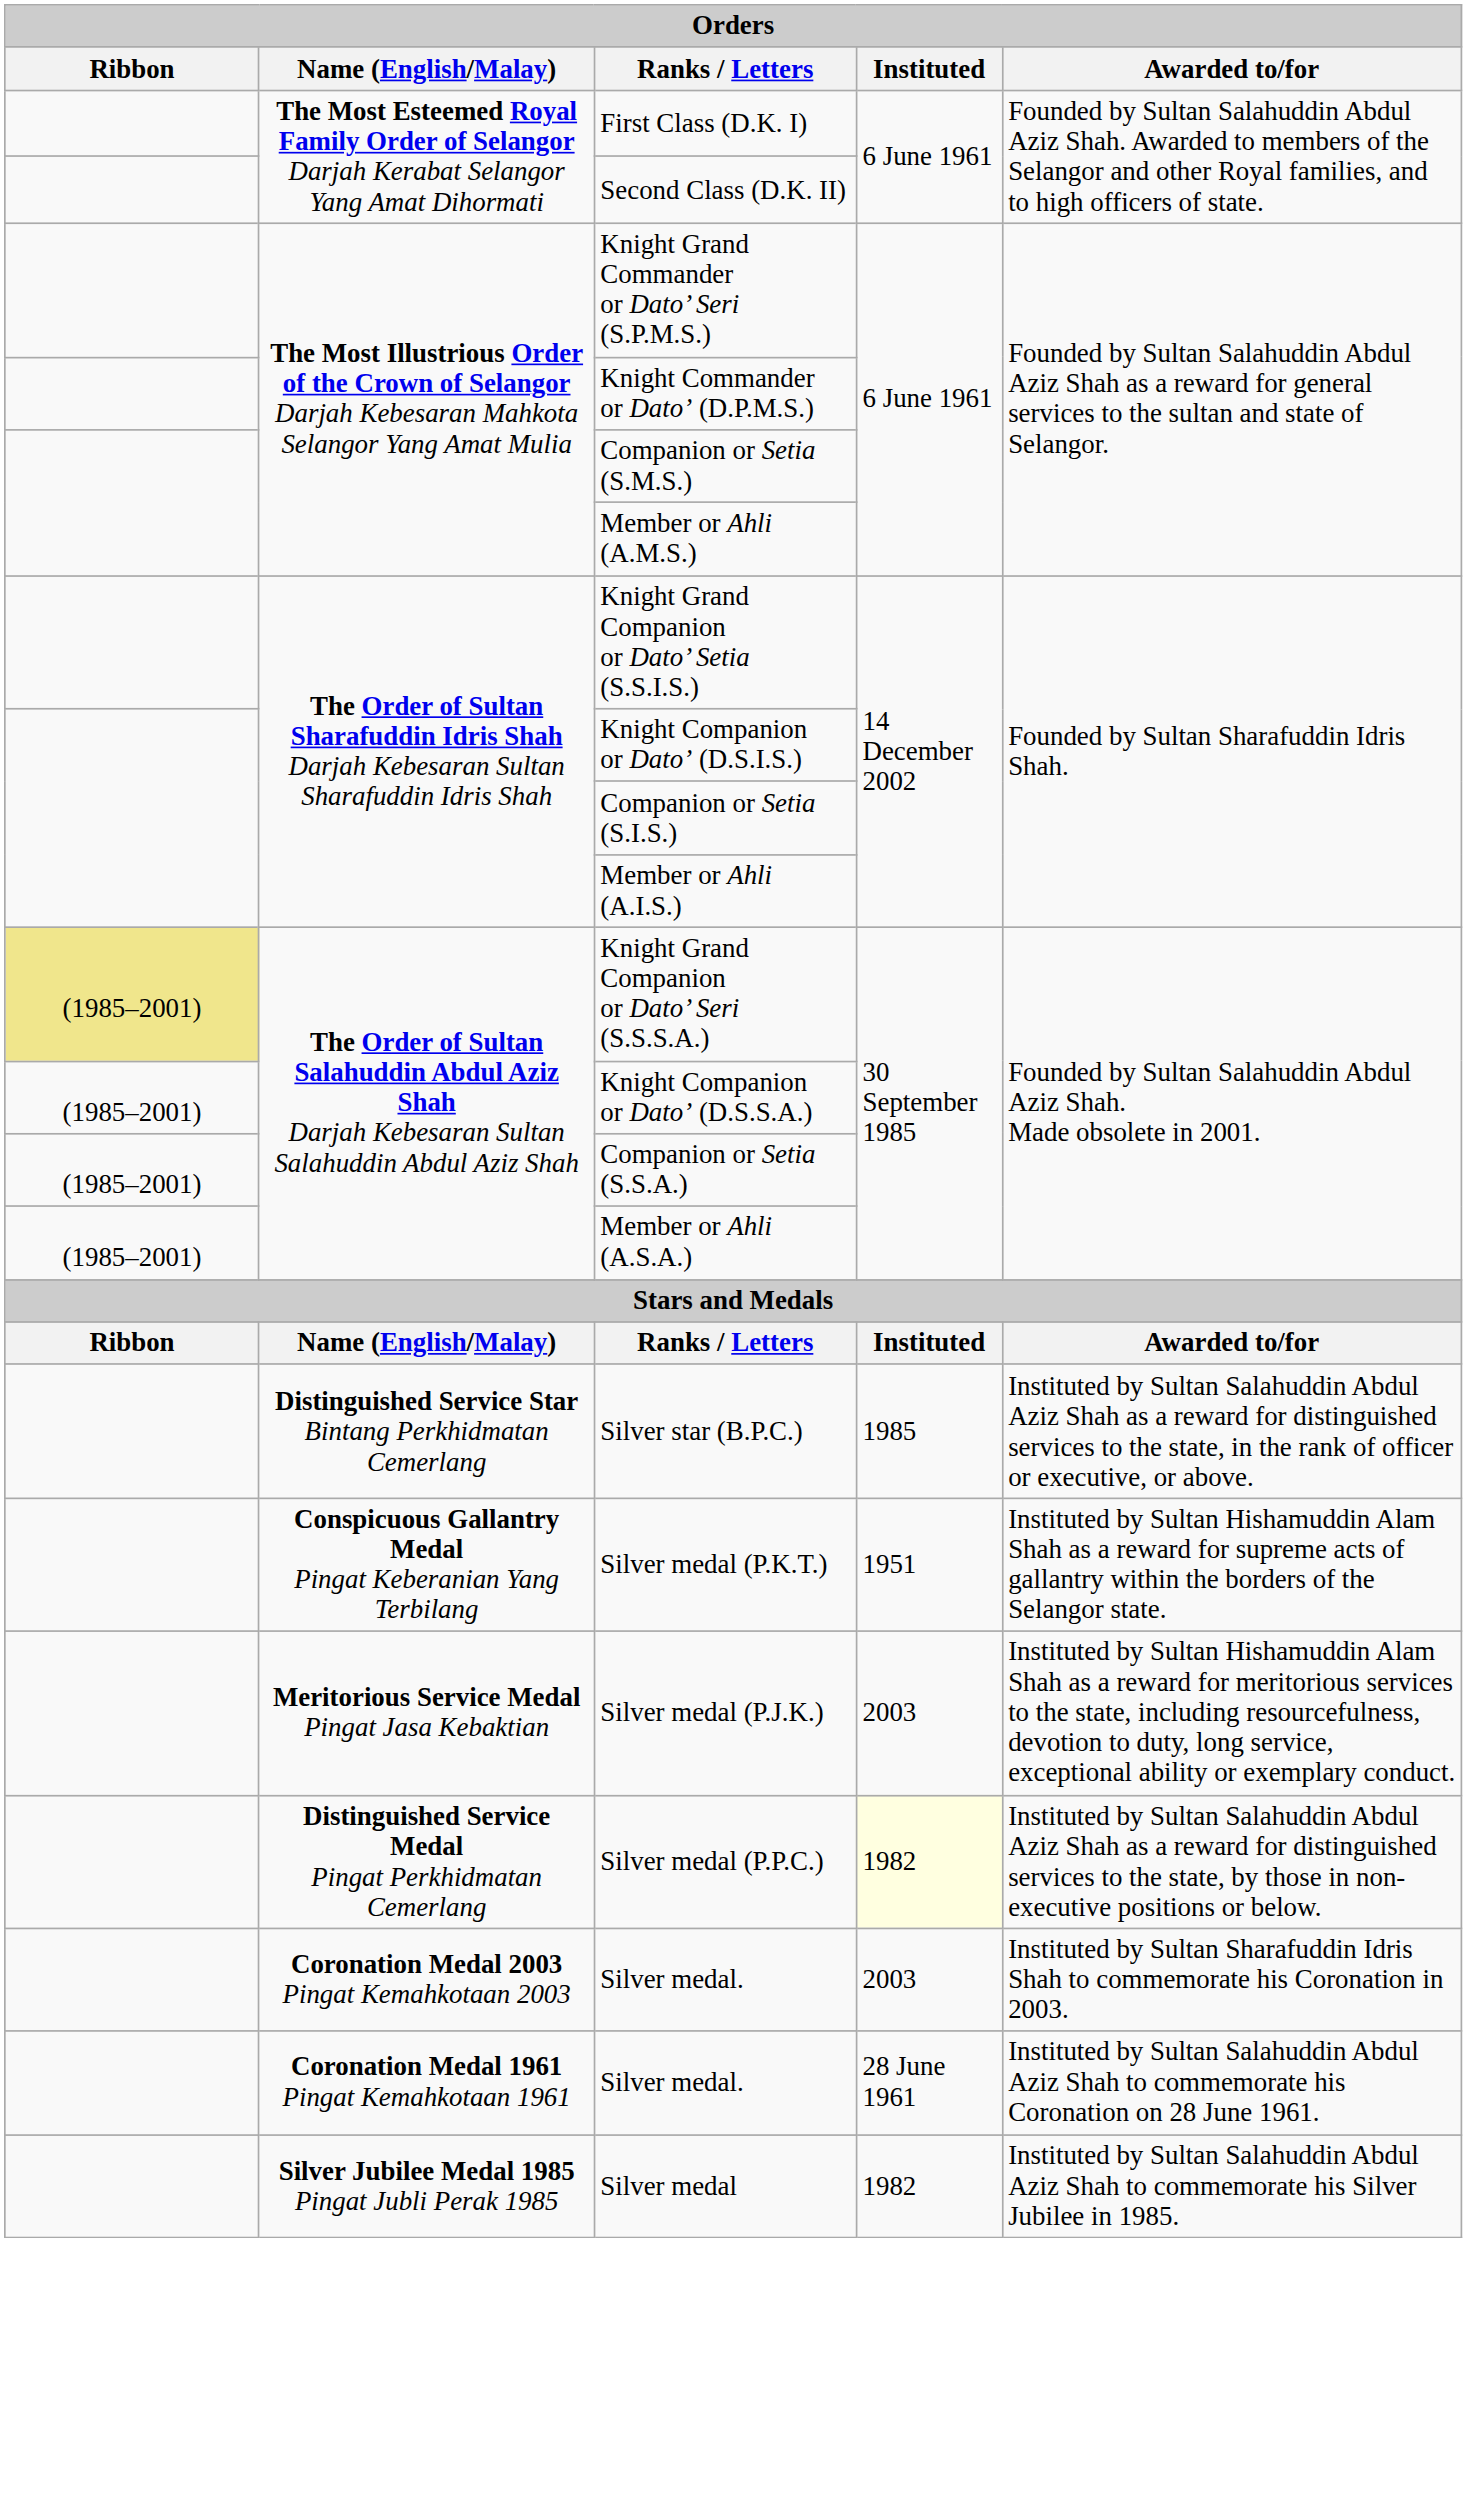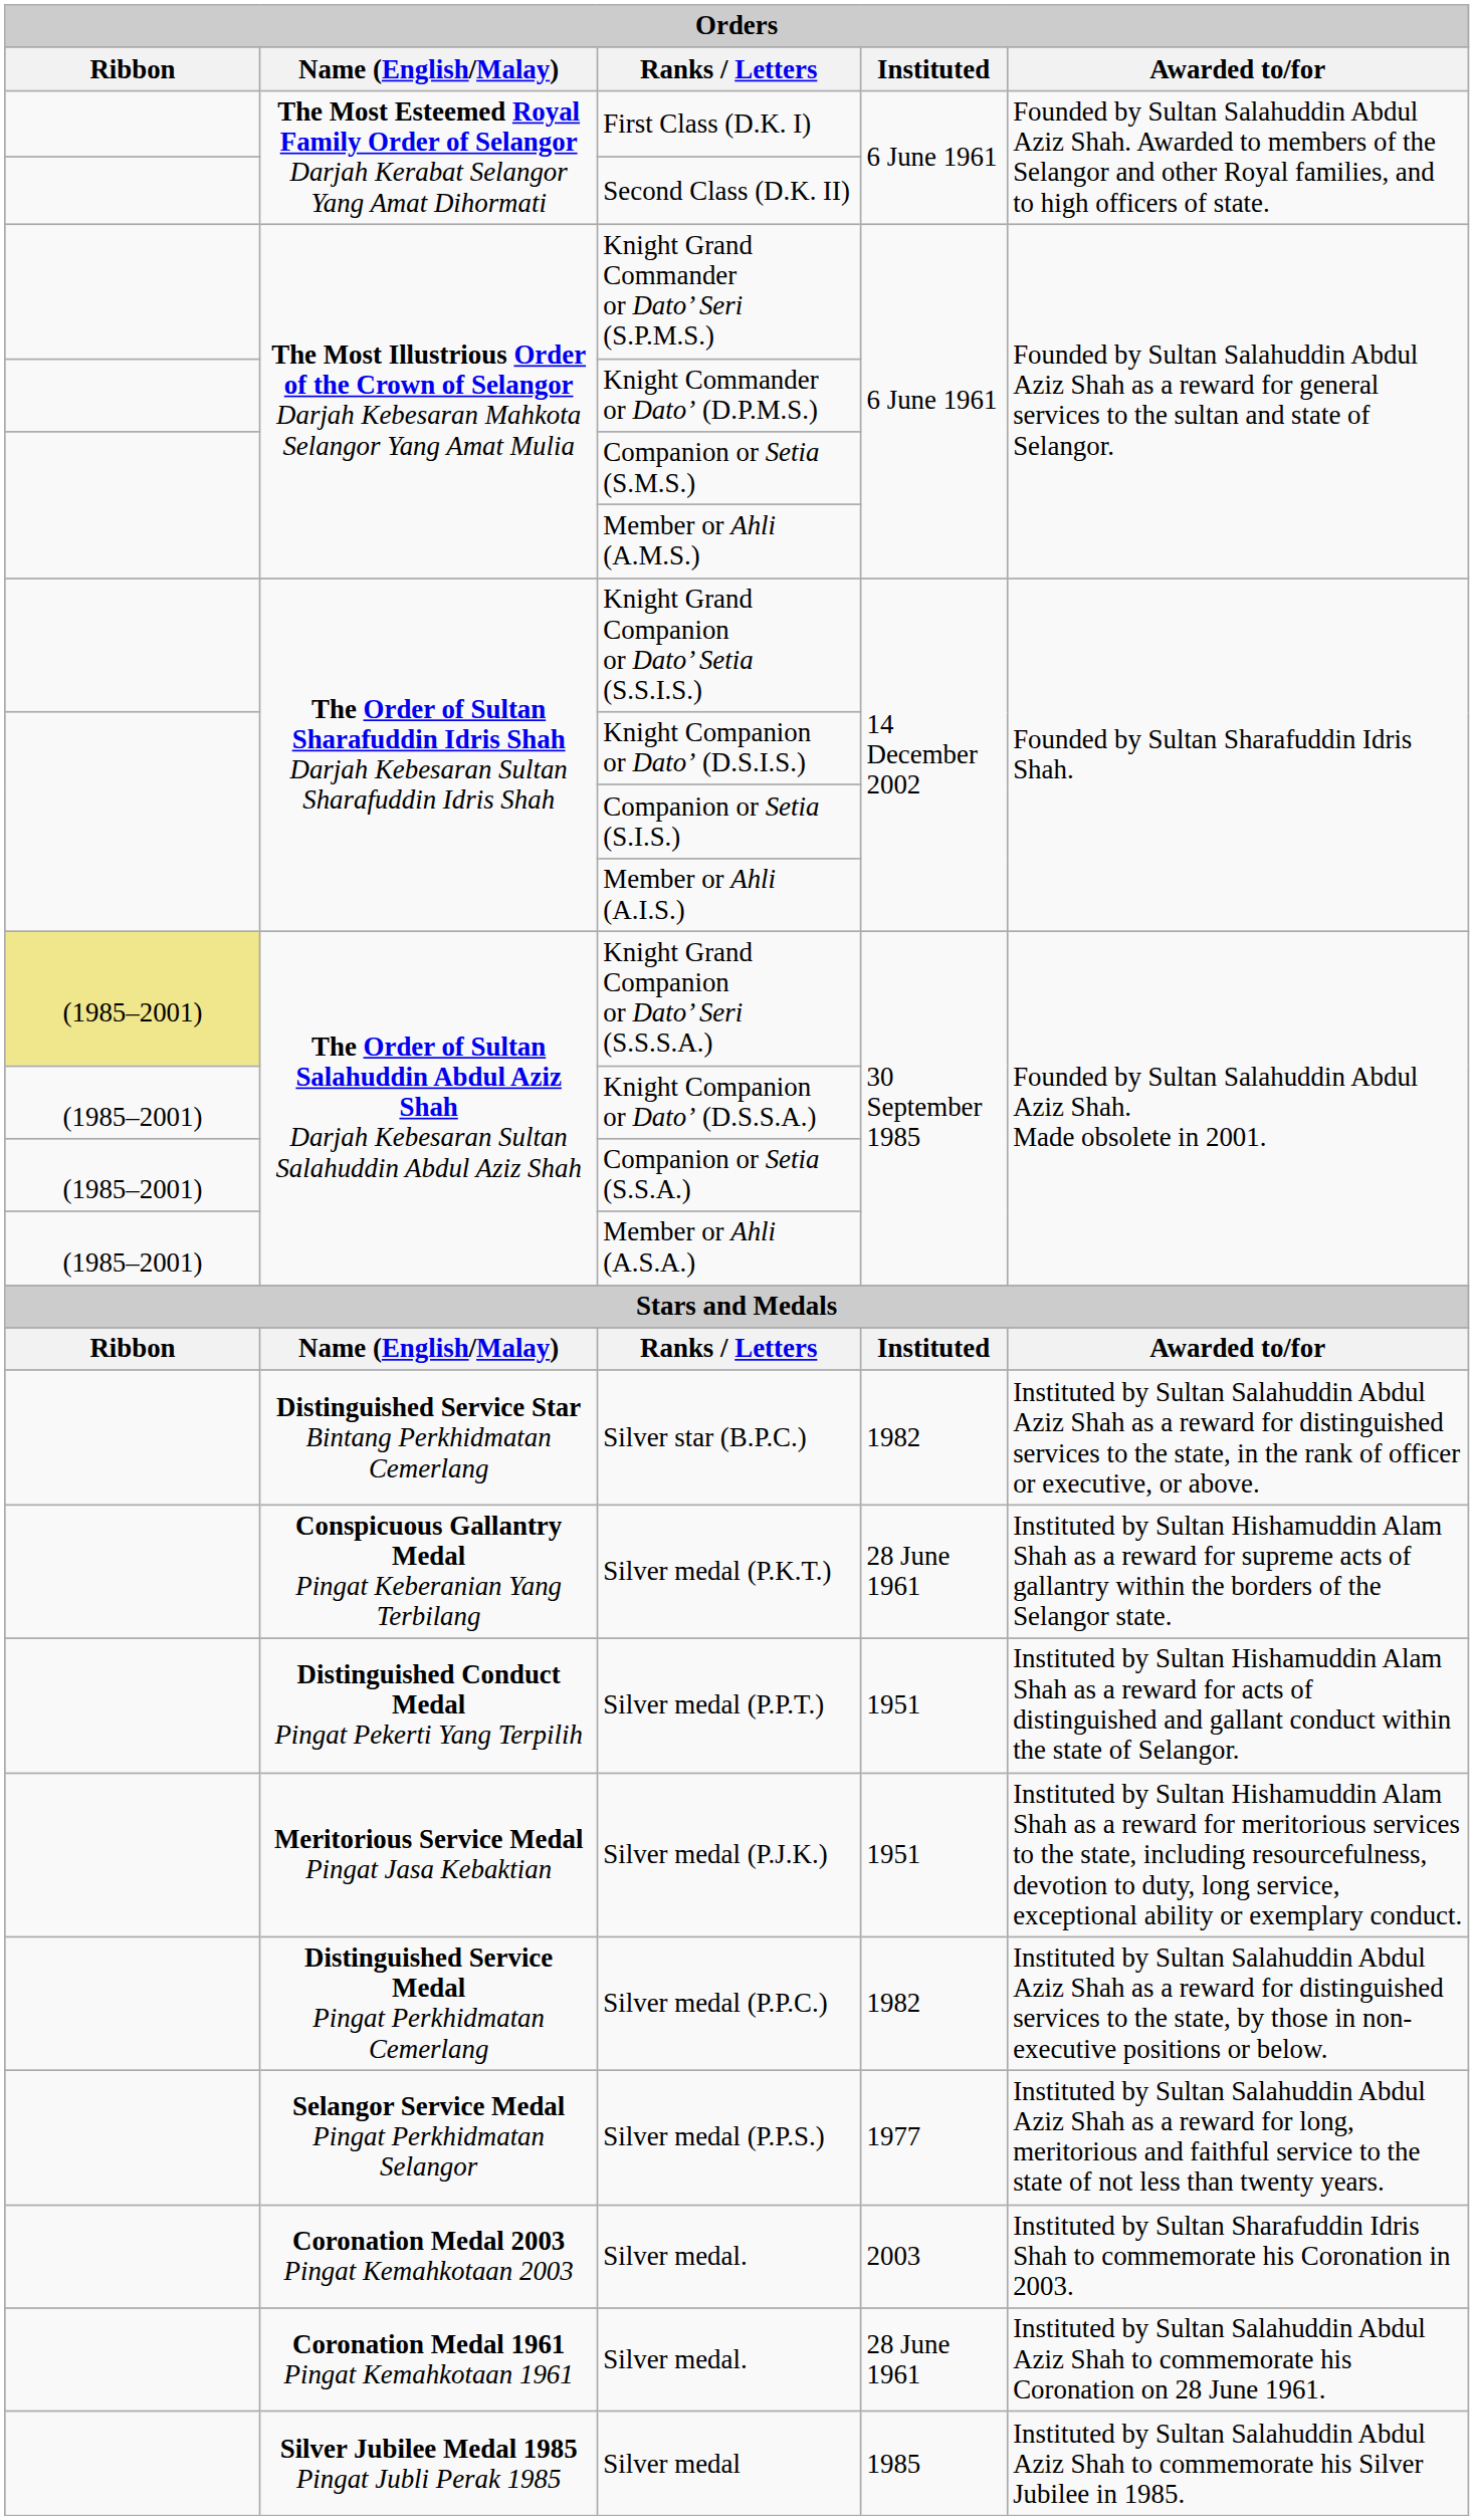Silver star (B.P.C.) | Instituted: 1985 -> 1982
Silver medal (P.K.T.) | Instituted: 1951 -> 28 June 1961
+ row: Distinguished Conduct Medal Pingat Pekerti Yang Terpilih | Silver medal (P.P.T.) | 1951 | Instituted by Sultan Hishamuddin Alam Shah as a reward for acts of distinguished and gallant conduct within the state of Selangor.
Silver medal (P.J.K.) | Instituted: 2003 -> 1951
Silver medal (P.P.C.) | Instituted: lightyellow background -> no background
+ row: Selangor Service Medal Pingat Perkhidmatan Selangor | Silver medal (P.P.S.) | 1977 | Instituted by Sultan Salahuddin Abdul Aziz Shah as a reward for long, meritorious and faithful service to the state of not less than twenty years.
Silver medal | Instituted: 1982 -> 1985
